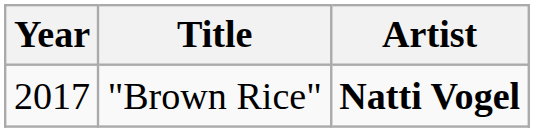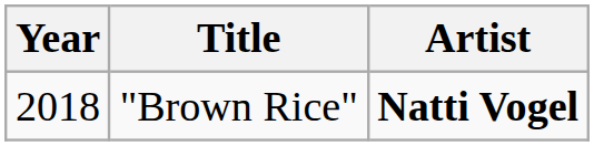"Brown Rice" | Year: 2017 -> 2018
